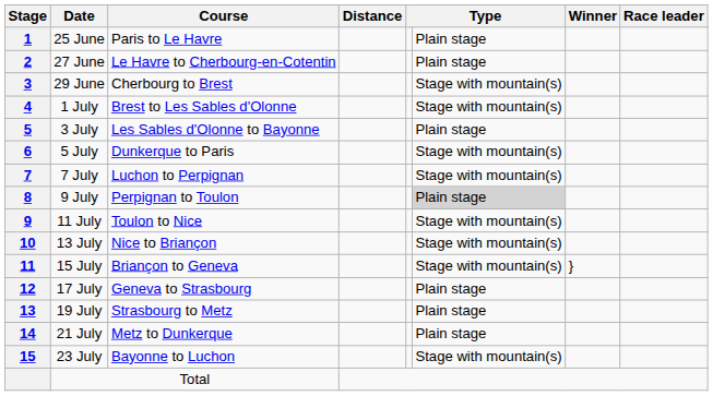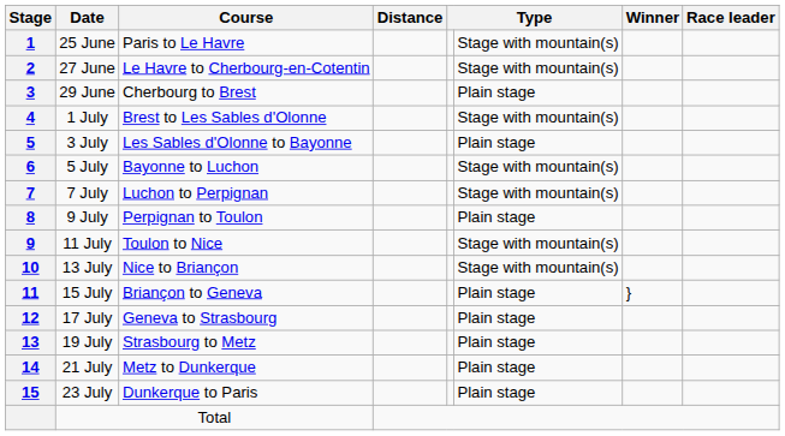25 June | column 6: Plain stage -> Stage with mountain(s)
27 June | column 6: Plain stage -> Stage with mountain(s)
29 June | column 6: Stage with mountain(s) -> Plain stage
5 July | Course: Dunkerque to Paris -> Bayonne to Luchon
9 July | column 6: lightgrey background -> no background
15 July | column 6: Stage with mountain(s) -> Plain stage
23 July | Course: Bayonne to Luchon -> Dunkerque to Paris
23 July | column 6: Stage with mountain(s) -> Plain stage
